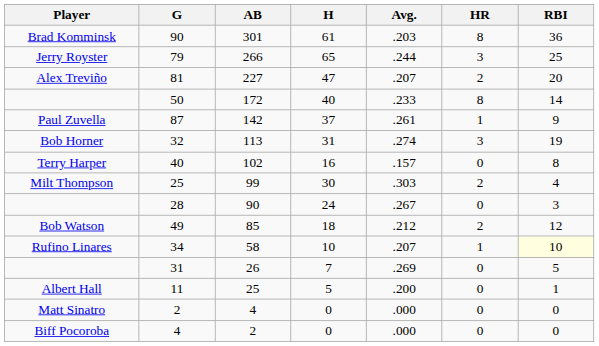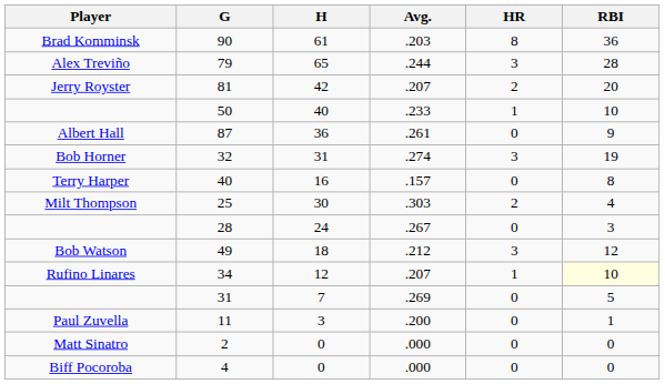- column: AB | 301 | 266 | 227 | 172 | 142 | 113 | 102 | 99 | 90 | 85 | 58 | 26 | 25 | 4 | 2
79 | Player: Jerry Royster -> Alex Treviño
79 | RBI: 25 -> 28
81 | Player: Alex Treviño -> Jerry Royster
81 | H: 47 -> 42
50 | HR: 8 -> 1
50 | RBI: 14 -> 10
87 | Player: Paul Zuvella -> Albert Hall
87 | H: 37 -> 36
87 | HR: 1 -> 0
49 | HR: 2 -> 3
34 | H: 10 -> 12
11 | Player: Albert Hall -> Paul Zuvella
11 | H: 5 -> 3
